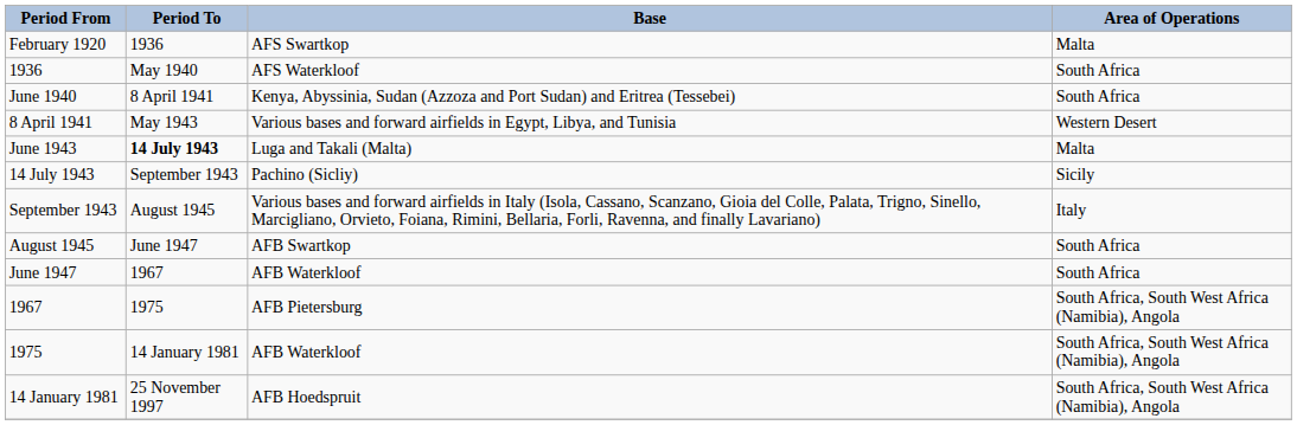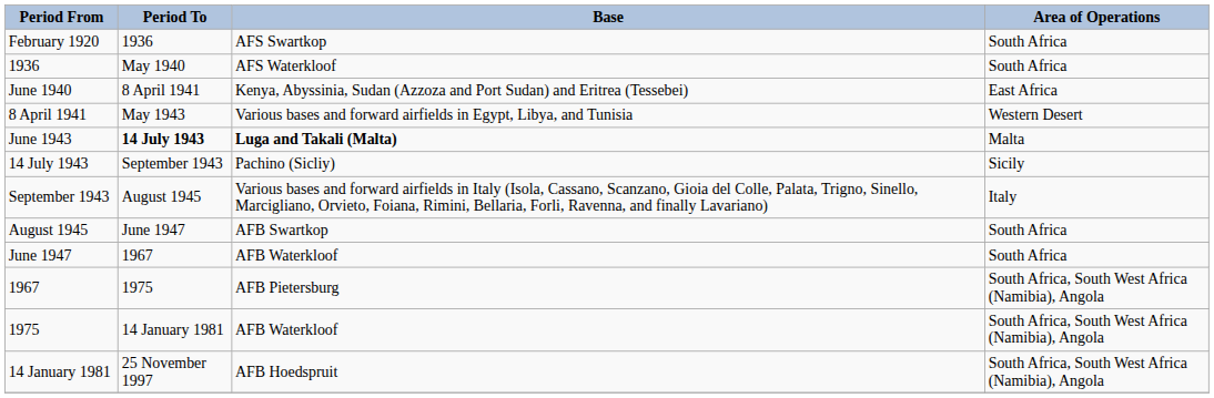February 1920 | Area of Operations: Malta -> South Africa
June 1940 | Area of Operations: South Africa -> East Africa
June 1943 | Base: normal -> bold
